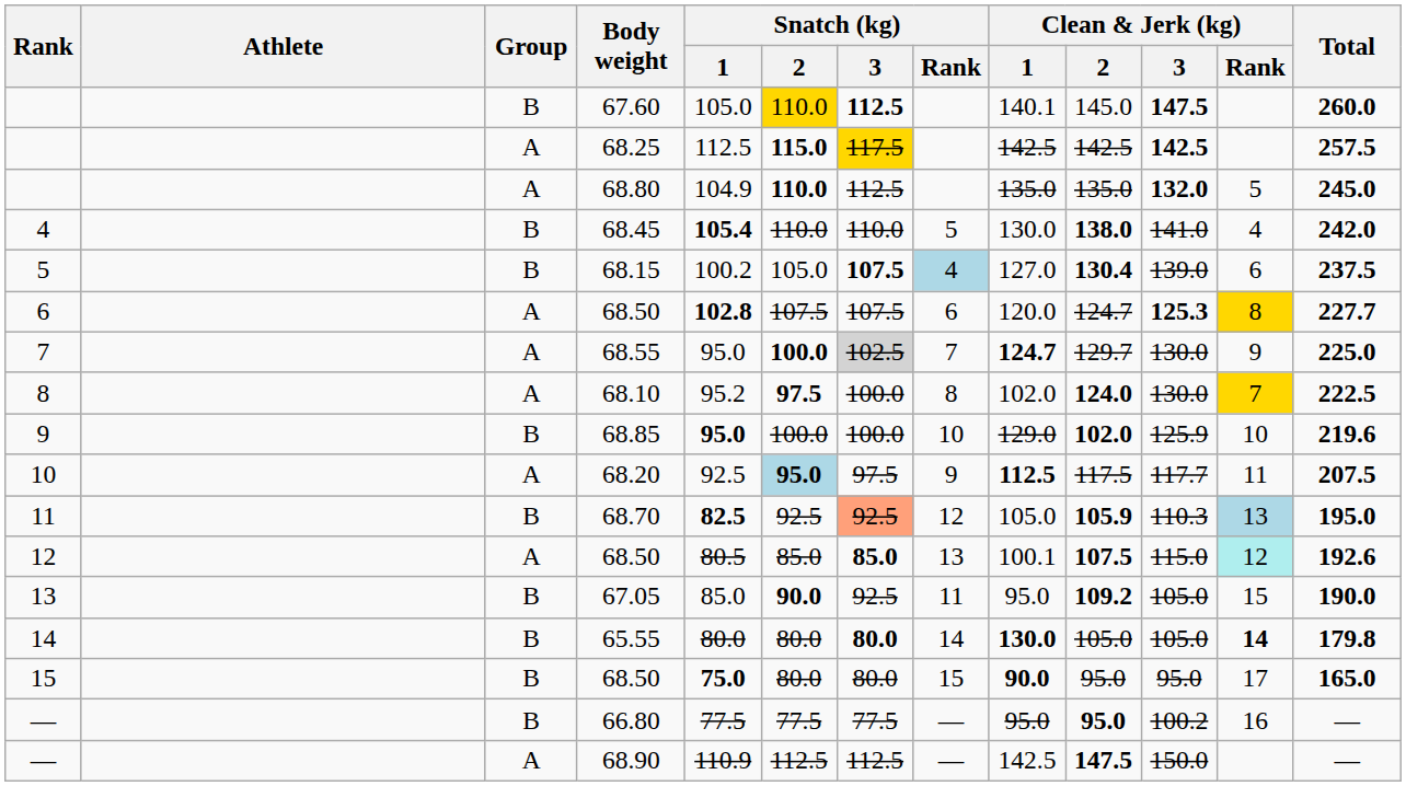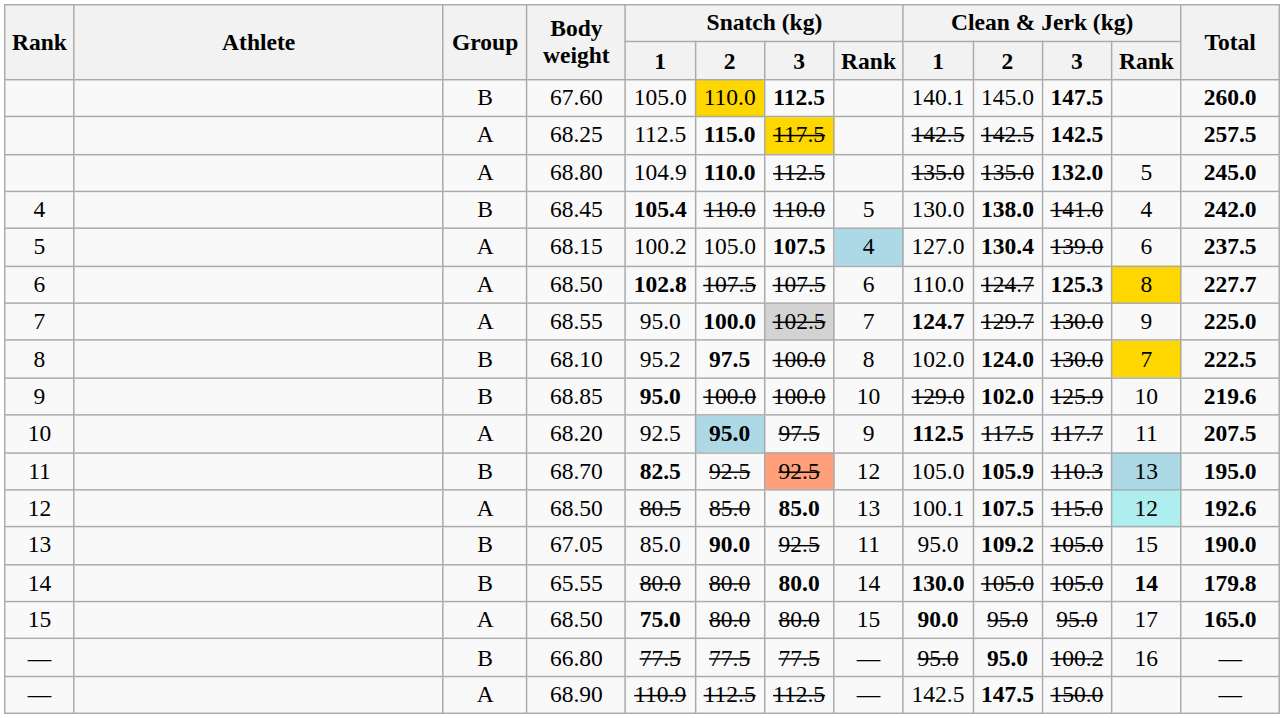68.15 | Group: B -> A
6 / 68.50 | Clean & Jerk (kg) / 1: 120.0 -> 110.0
68.10 | Group: A -> B
15 / 68.50 | Group: B -> A
